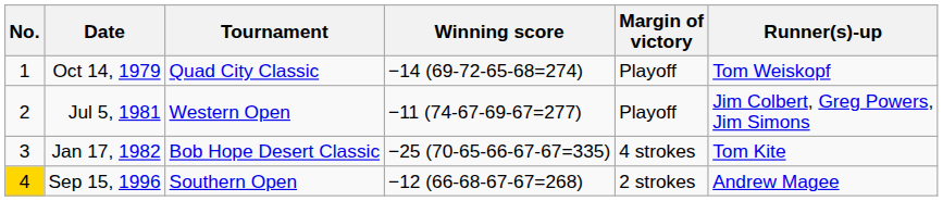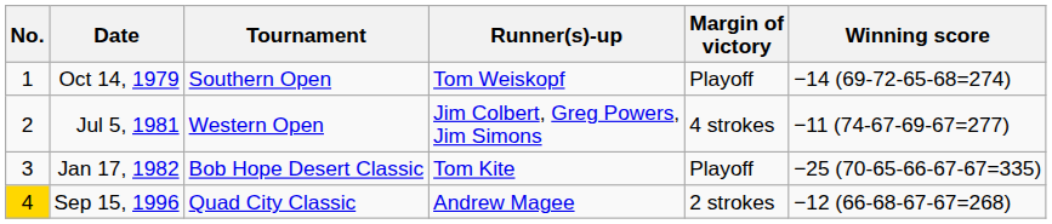columns swapped: Winning score <-> Runner(s)-up
Oct 14, 1979 | Tournament: Quad City Classic -> Southern Open
Jul 5, 1981 | Margin of victory: Playoff -> 4 strokes
Jan 17, 1982 | Margin of victory: 4 strokes -> Playoff
Sep 15, 1996 | Tournament: Southern Open -> Quad City Classic
